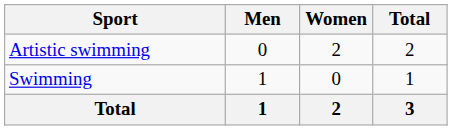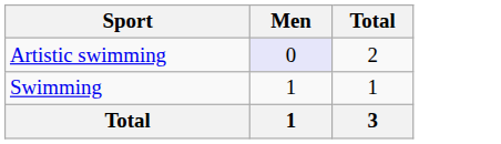- column: Women | 2 | 0 | 2
Artistic swimming | Men: no background -> lavender background
